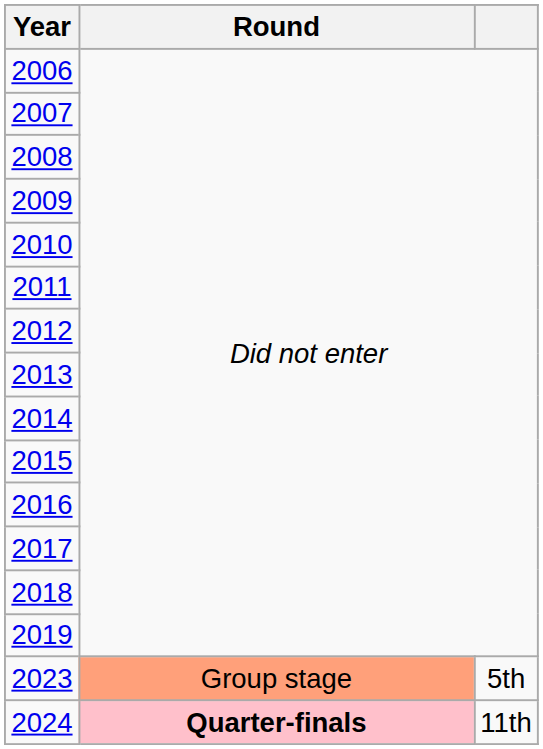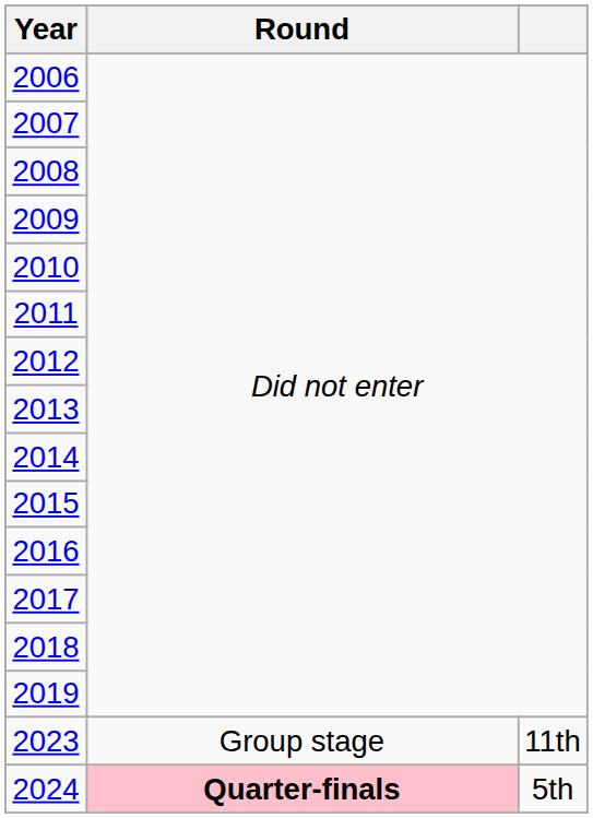2023 | Round: lightsalmon background -> no background
2023 | column 3: 5th -> 11th
2024 | column 3: 11th -> 5th
